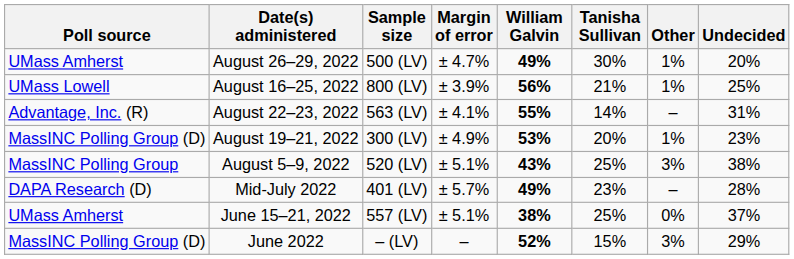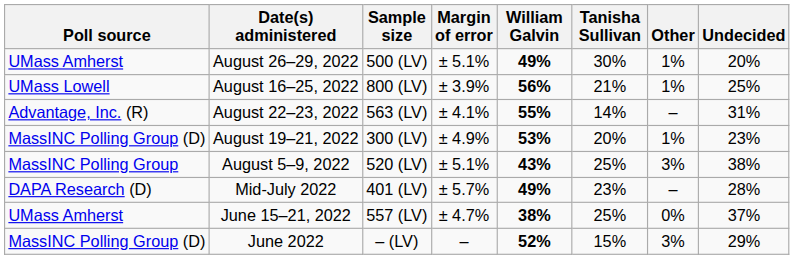August 26–29, 2022 | Margin of error: ± 4.7% -> ± 5.1%
June 15–21, 2022 | Margin of error: ± 5.1% -> ± 4.7%
